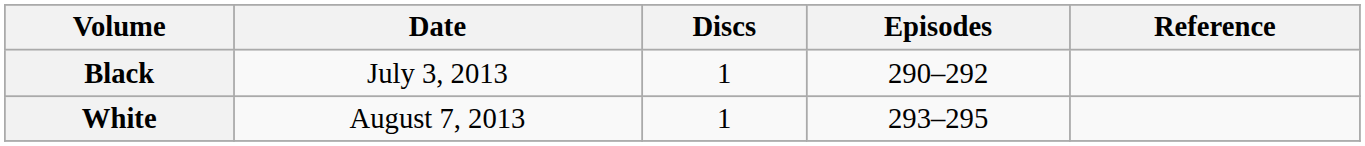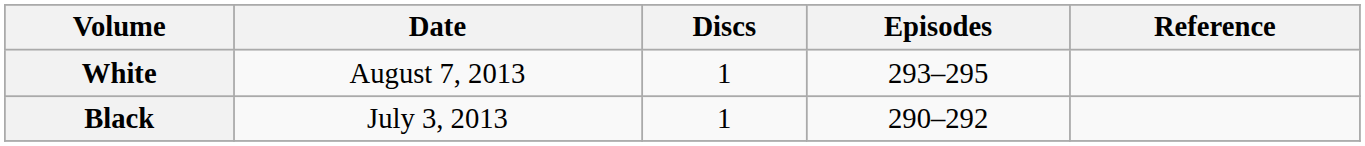rows swapped: Black <-> White
